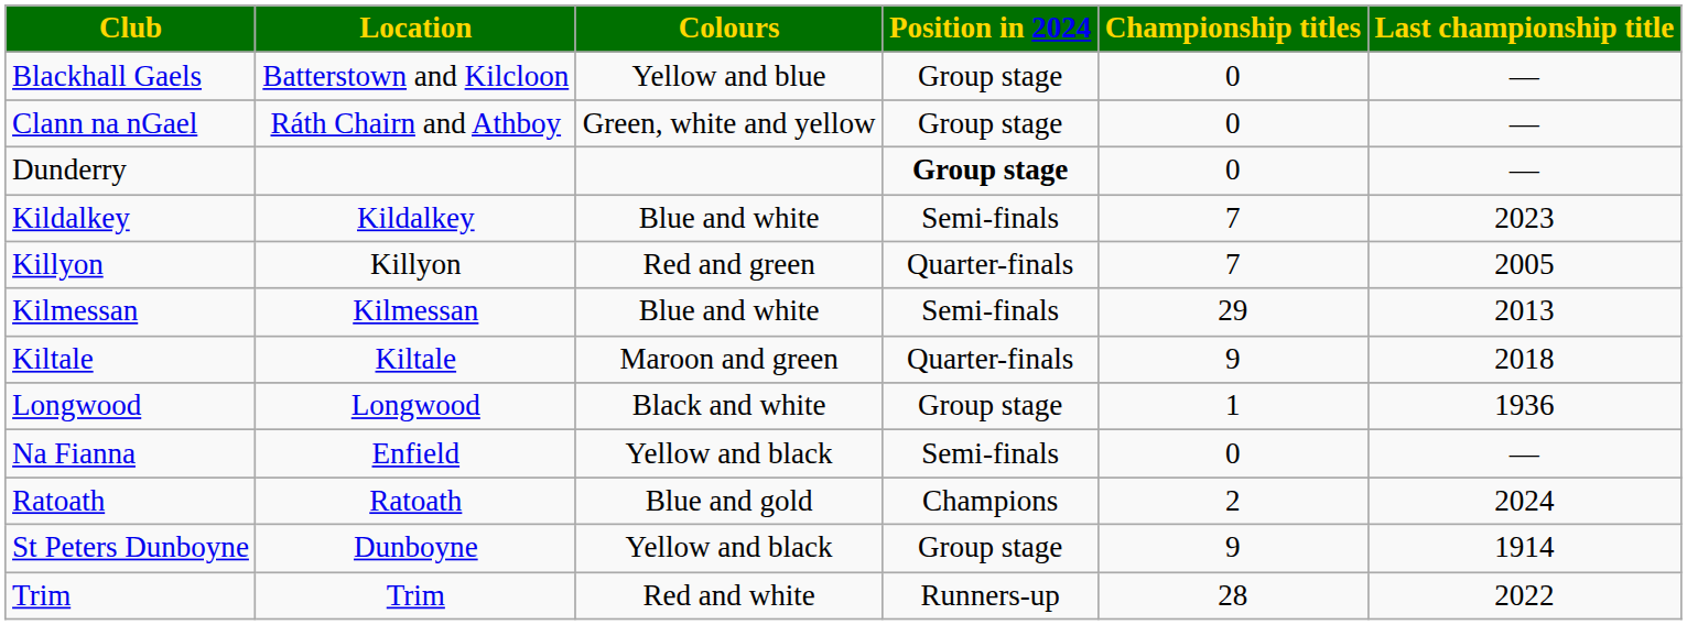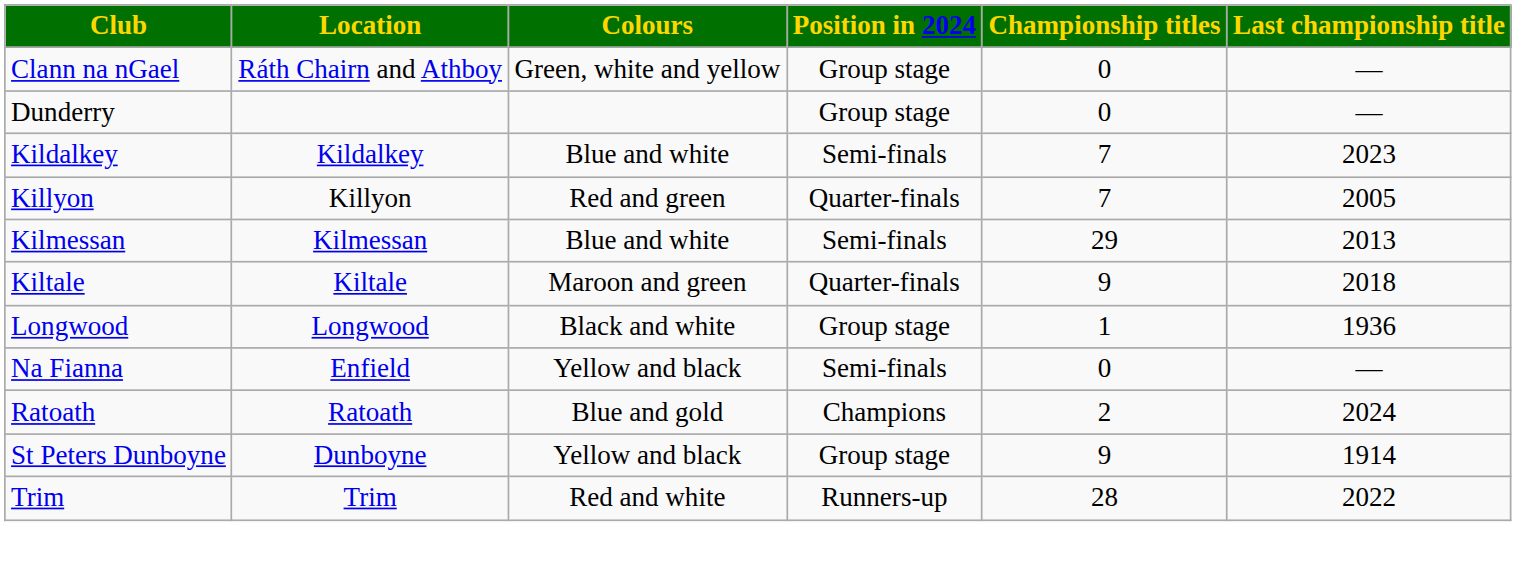- row: Blackhall Gaels | Batterstown and Kilcloon | Yellow and blue | Group stage | 0 | —
Dunderry | Position in 2024: bold -> normal
